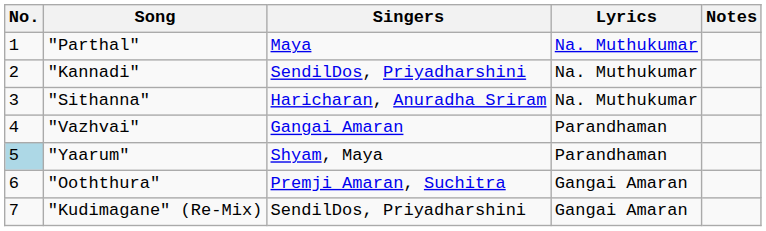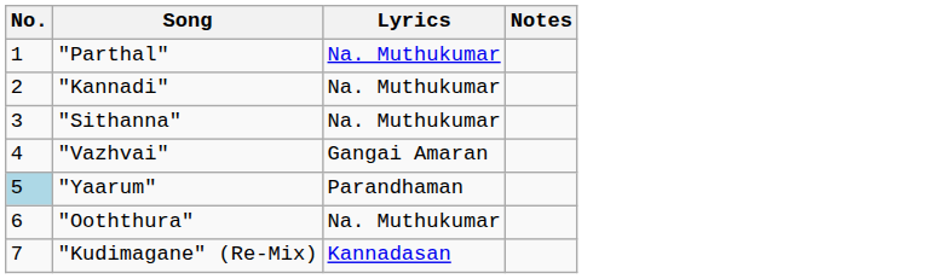- column: Singers | Maya | SendilDos, Priyadharshini | Haricharan, Anuradha Sriram | Gangai Amaran | Shyam, Maya | Premji Amaran, Suchitra | SendilDos, Priyadharshini
"Vazhvai" | Lyrics: Parandhaman -> Gangai Amaran
"Ooththura" | Lyrics: Gangai Amaran -> Na. Muthukumar
"Kudimagane" (Re-Mix) | Lyrics: Gangai Amaran -> Kannadasan
